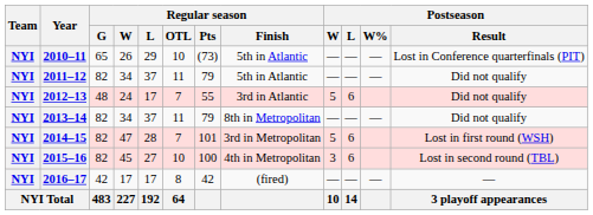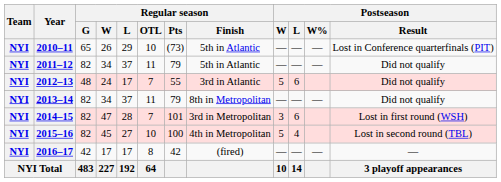2014–15 | Postseason / W: 5 -> 3
2015–16 | Postseason / W: 3 -> 5
2015–16 | Postseason / L: 6 -> 4
